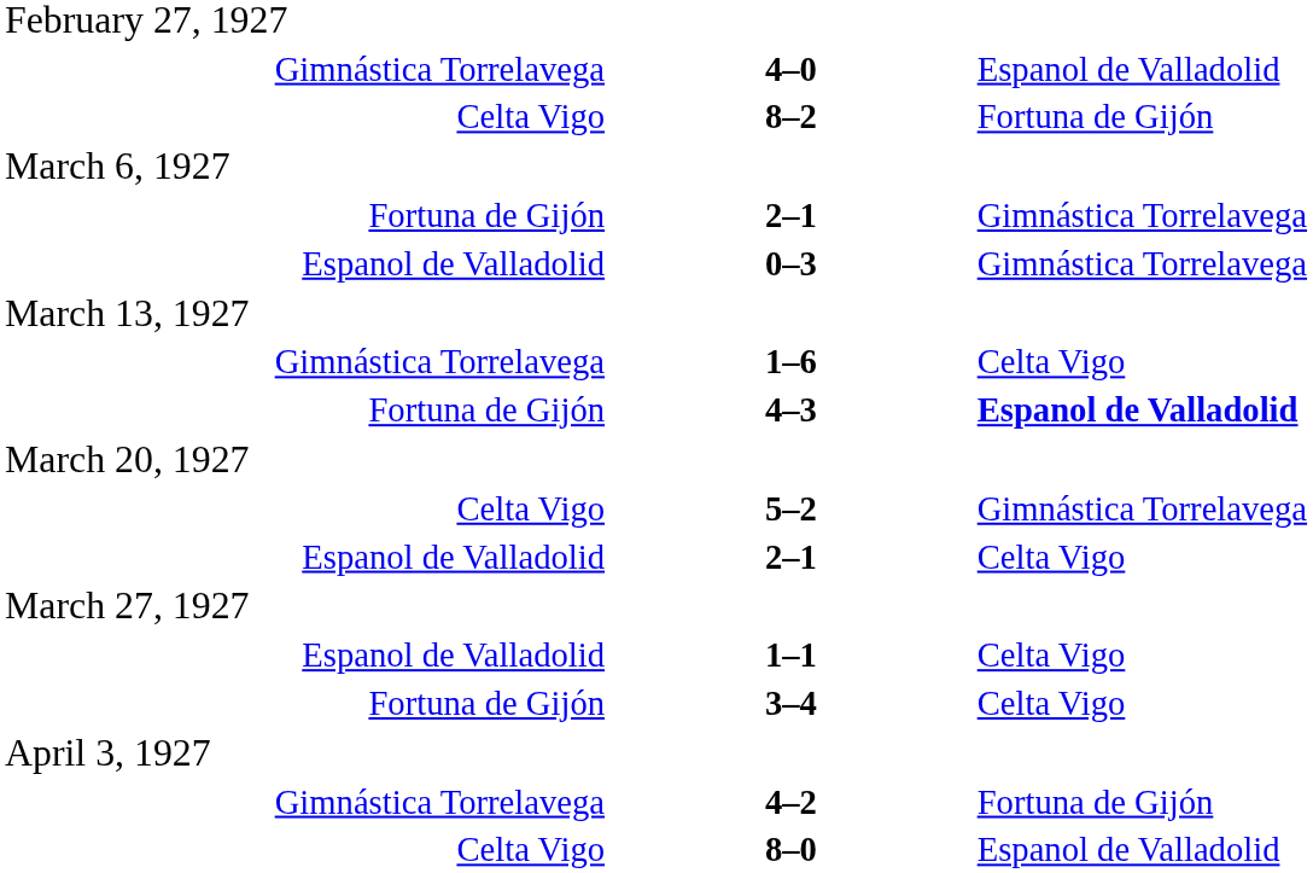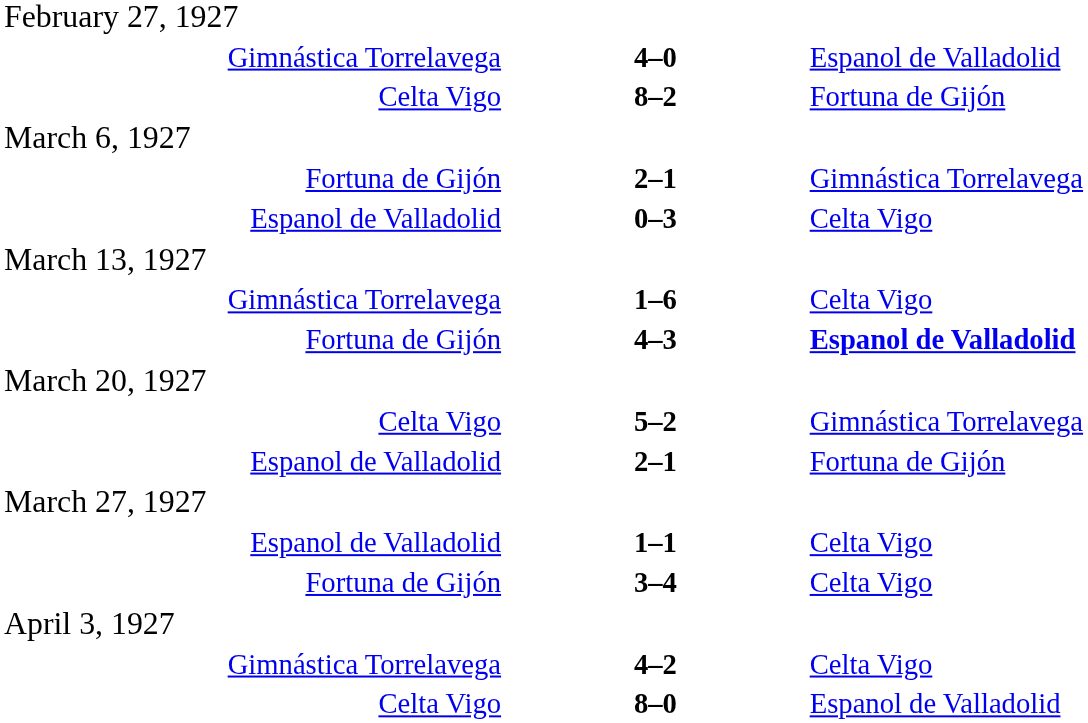0–3 | column 3: Gimnástica Torrelavega -> Celta Vigo
Espanol de Valladolid / 2–1 | column 3: Celta Vigo -> Fortuna de Gijón
4–2 | column 3: Fortuna de Gijón -> Celta Vigo
